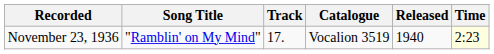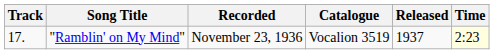columns swapped: Track <-> Recorded
"Ramblin' on My Mind" | Released: 1940 -> 1937
